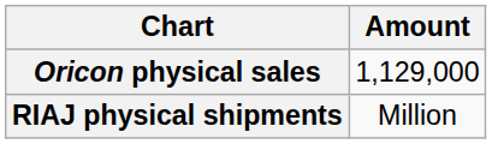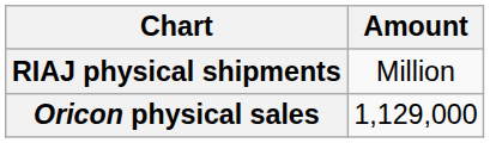rows swapped: Oricon physical sales <-> RIAJ physical shipments
